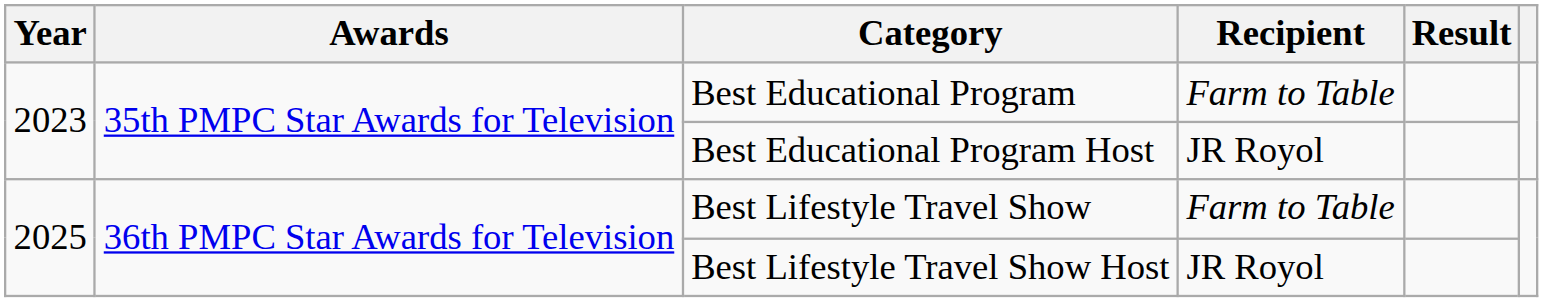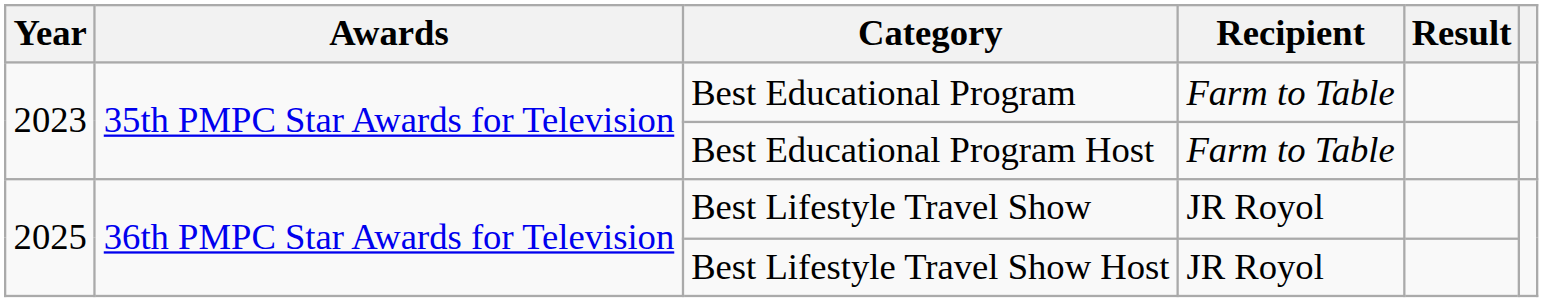Best Educational Program Host | Recipient: JR Royol -> Farm to Table
Best Lifestyle Travel Show | Recipient: Farm to Table -> JR Royol
